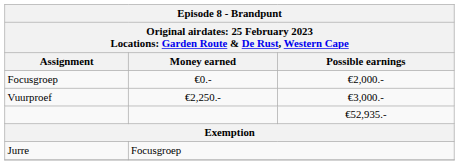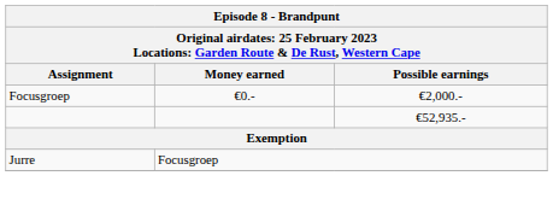- row: Vuurproef | €2,250.- | €3,000.-
